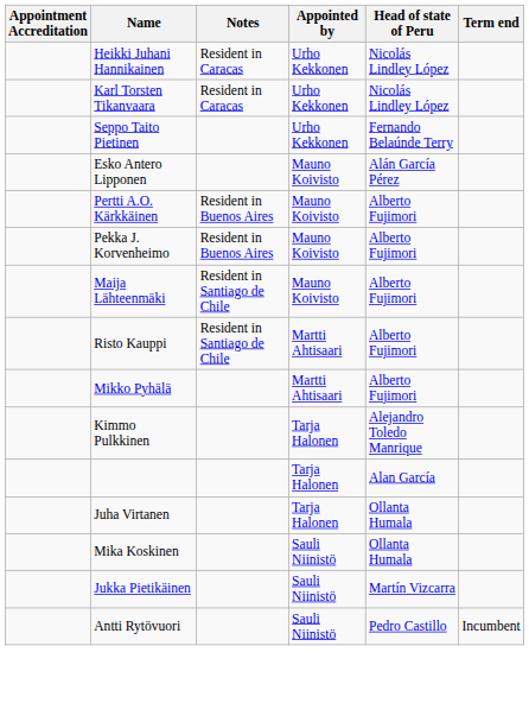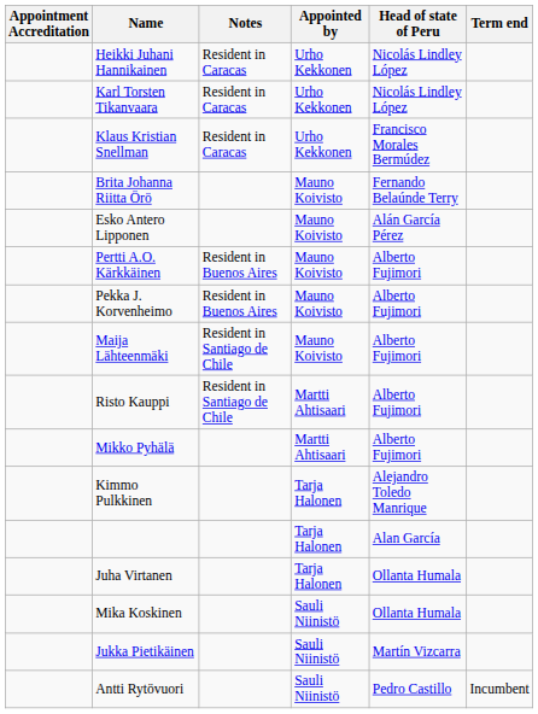+ row: Klaus Kristian Snellman | Resident in Caracas | Urho Kekkonen | Francisco Morales Bermúdez
- row: Seppo Taito Pietinen | Urho Kekkonen | Fernando Belaúnde Terry
+ row: Brita Johanna Riitta Örö | Mauno Koivisto | Fernando Belaúnde Terry
